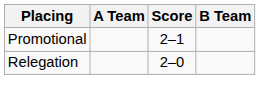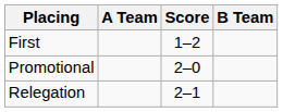+ row: First | 1–2
Promotional | Score: 2–1 -> 2–0
Relegation | Score: 2–0 -> 2–1
